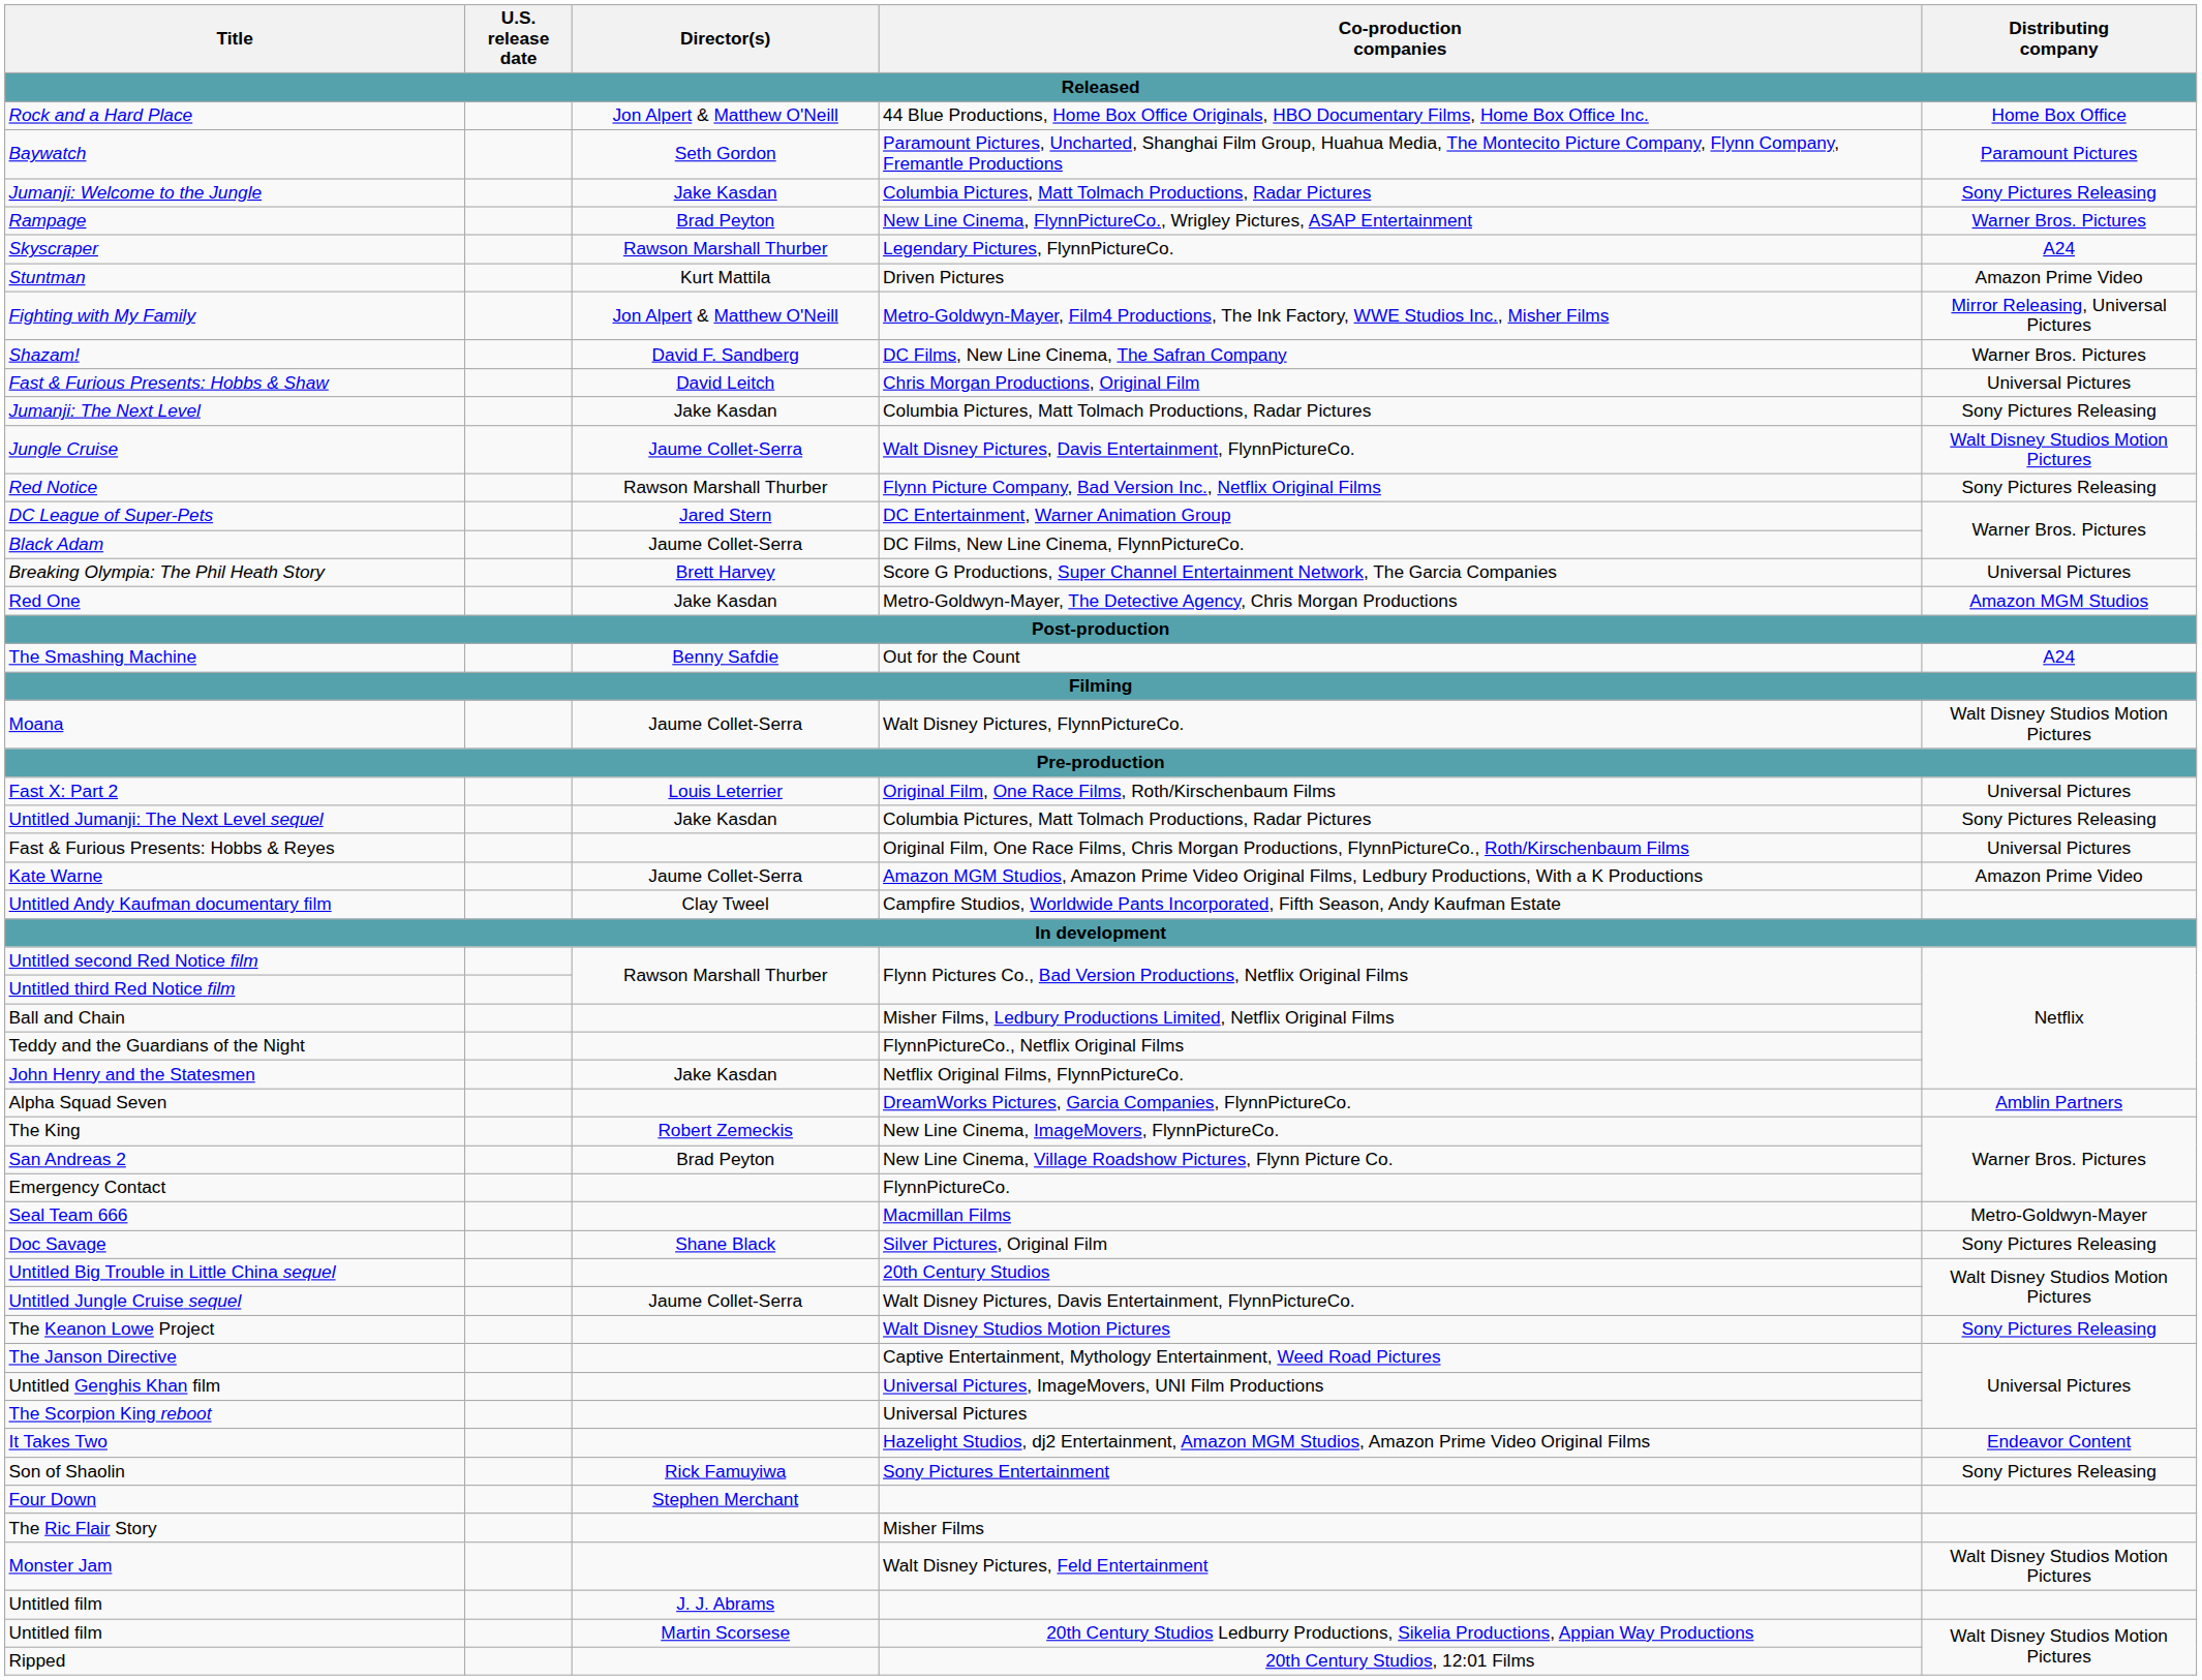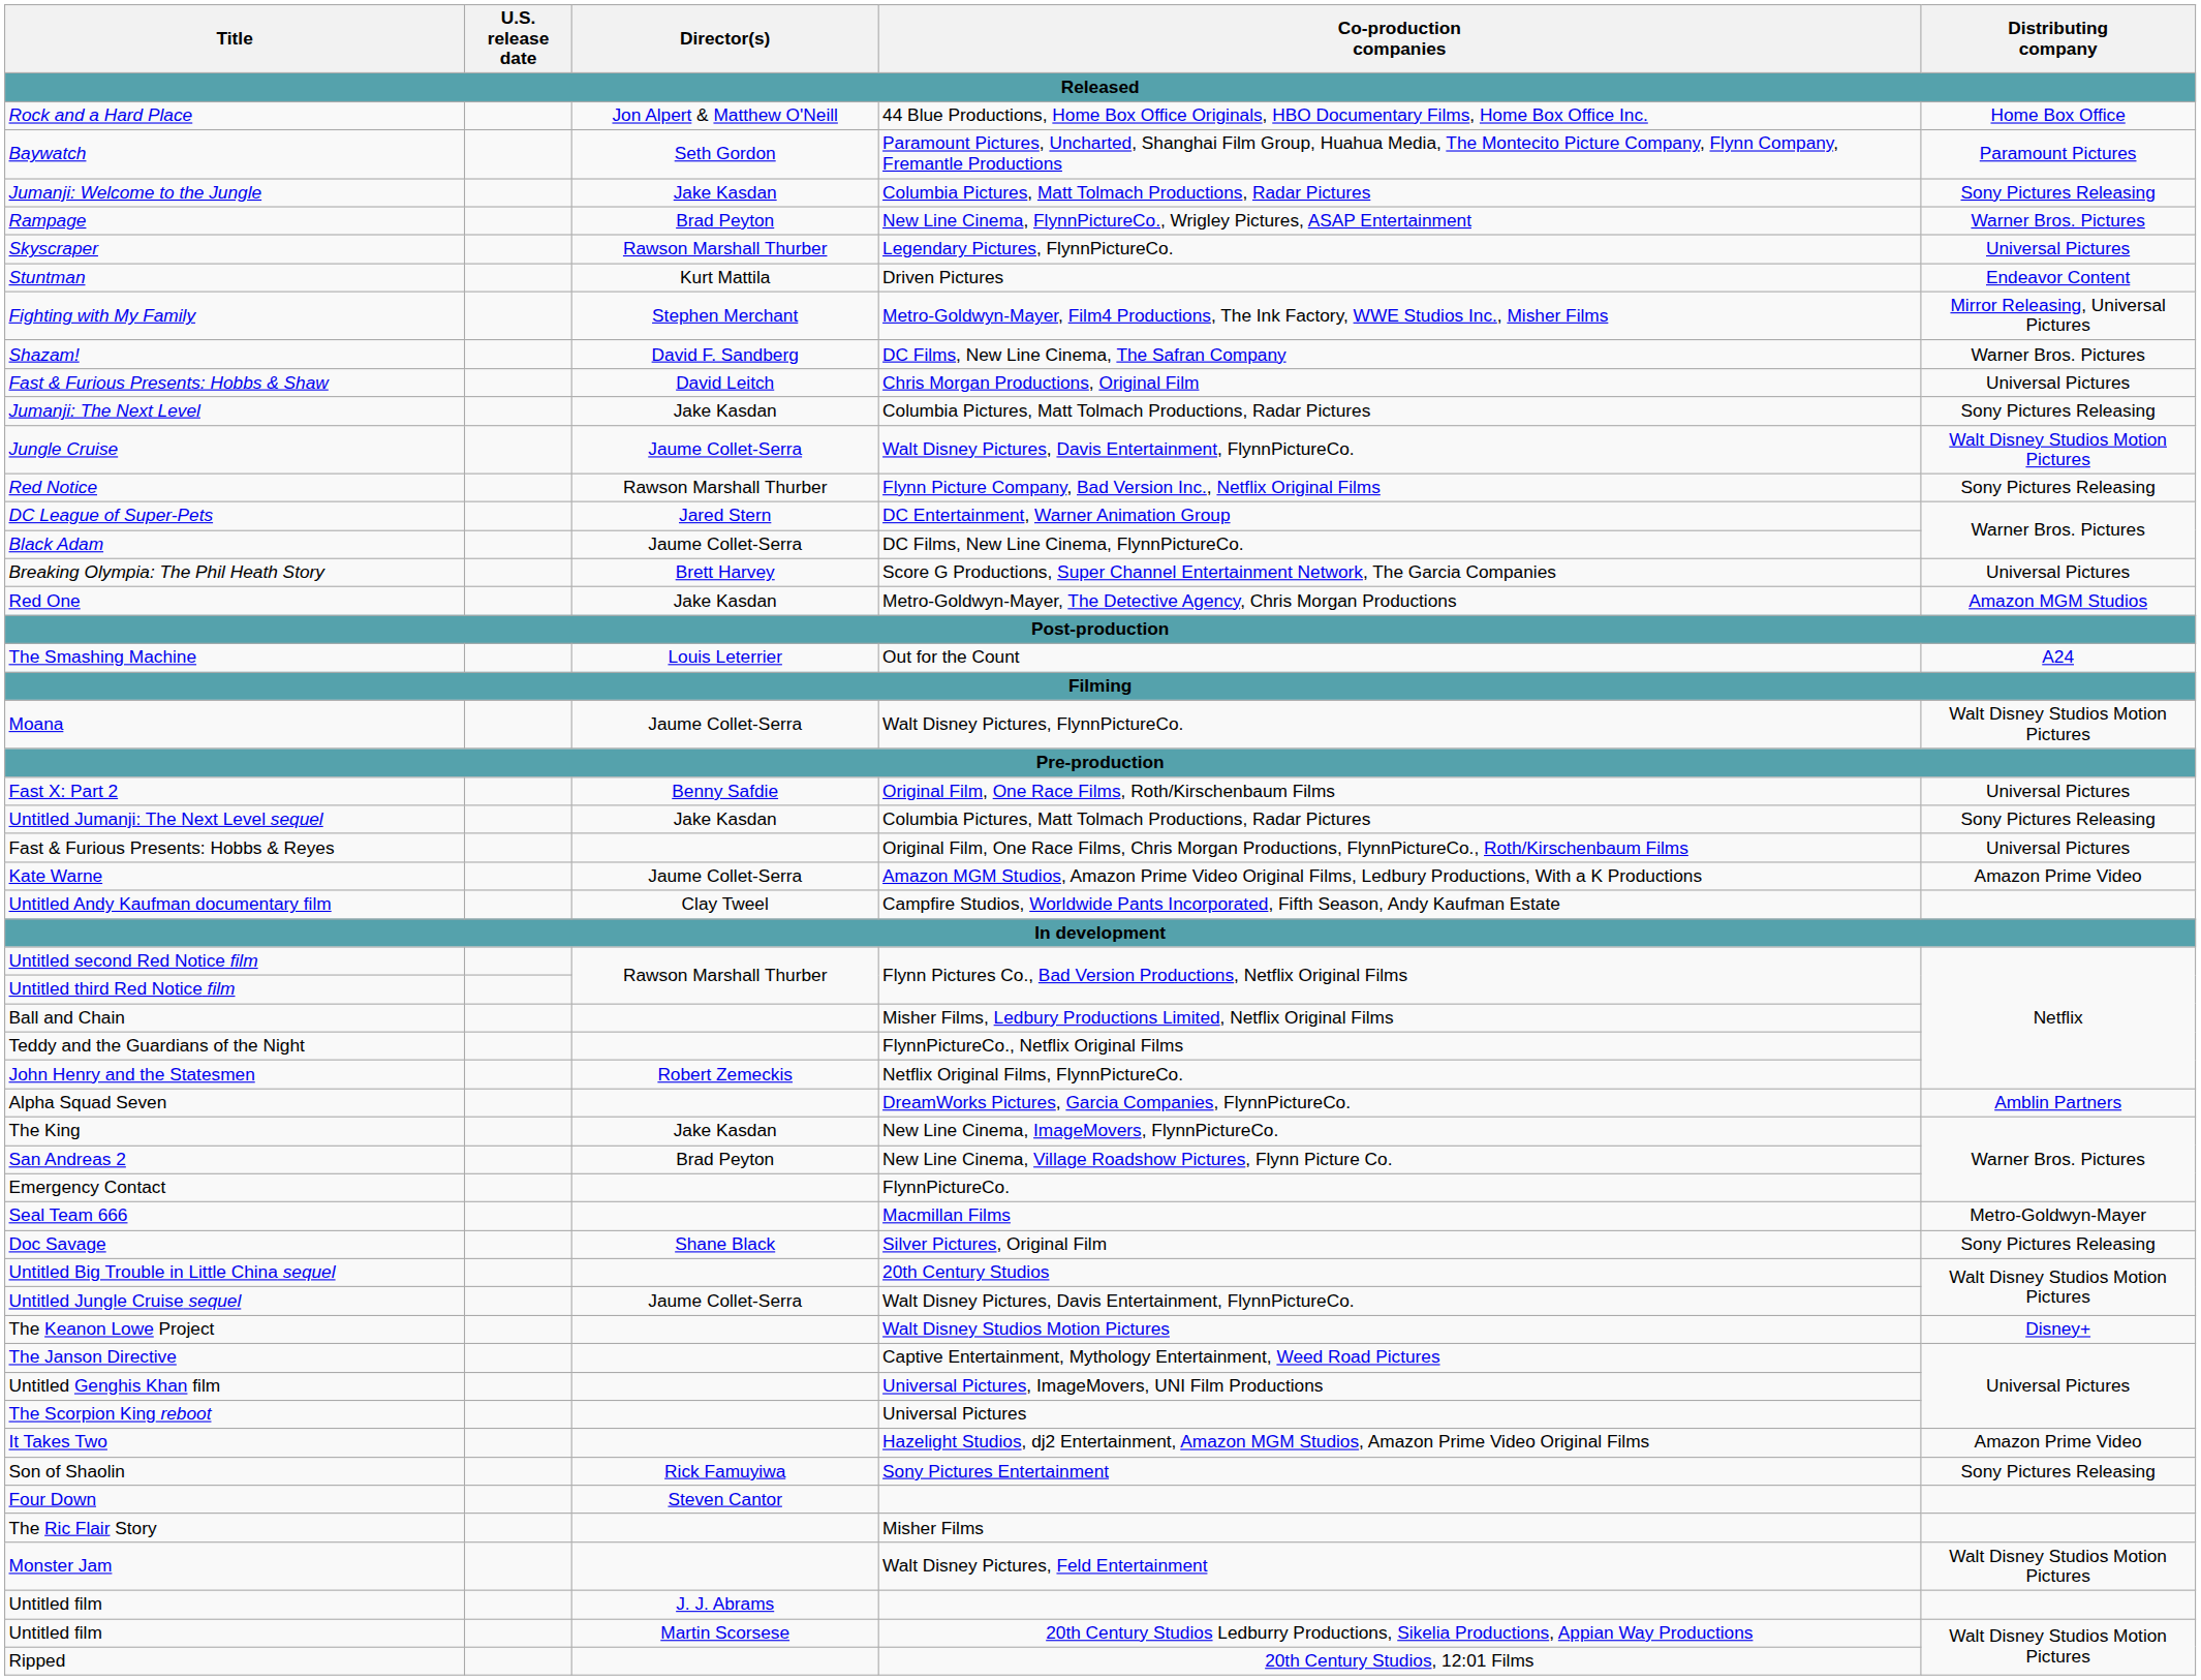Skyscraper | Distributing company: A24 -> Universal Pictures
Stuntman | Distributing company: Amazon Prime Video -> Endeavor Content
Fighting with My Family | Director(s): Jon Alpert & Matthew O'Neill -> Stephen Merchant
The Smashing Machine | Director(s): Benny Safdie -> Louis Leterrier
Fast X: Part 2 | Director(s): Louis Leterrier -> Benny Safdie
John Henry and the Statesmen | Director(s): Jake Kasdan -> Robert Zemeckis
The King | Director(s): Robert Zemeckis -> Jake Kasdan
The Keanon Lowe Project | Distributing company: Sony Pictures Releasing -> Disney+
It Takes Two | Distributing company: Endeavor Content -> Amazon Prime Video
Four Down | Director(s): Stephen Merchant -> Steven Cantor
